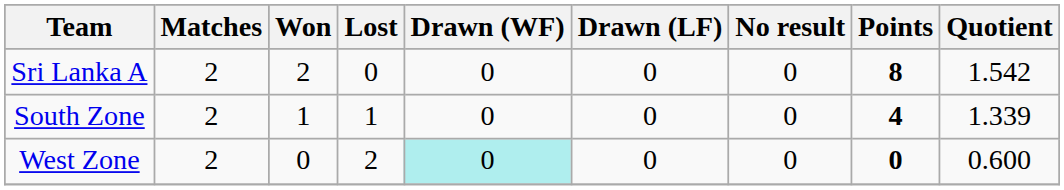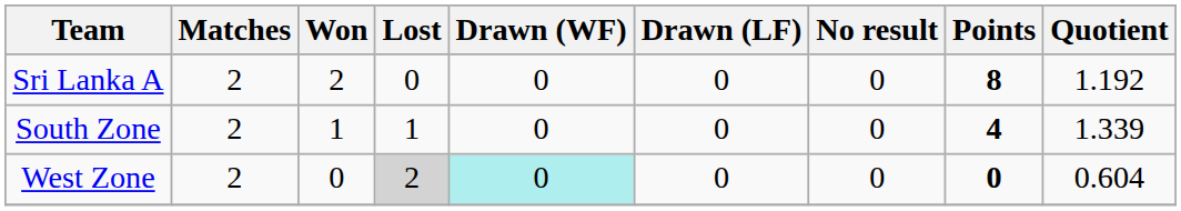Sri Lanka A | Quotient: 1.542 -> 1.192
West Zone | Lost: no background -> lightgrey background
West Zone | Quotient: 0.600 -> 0.604
